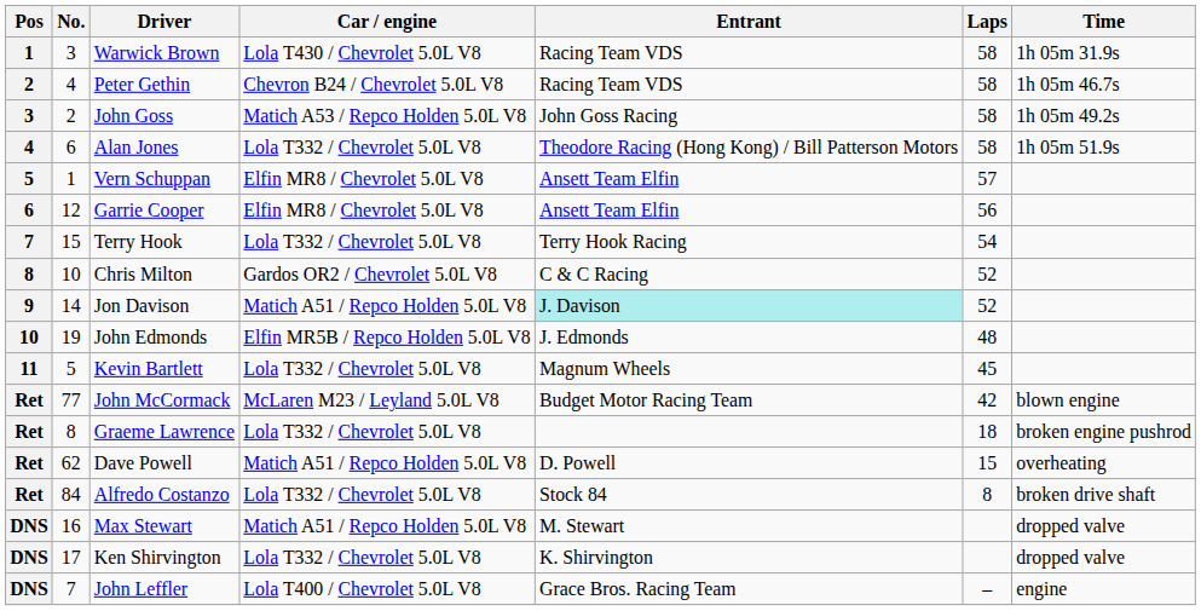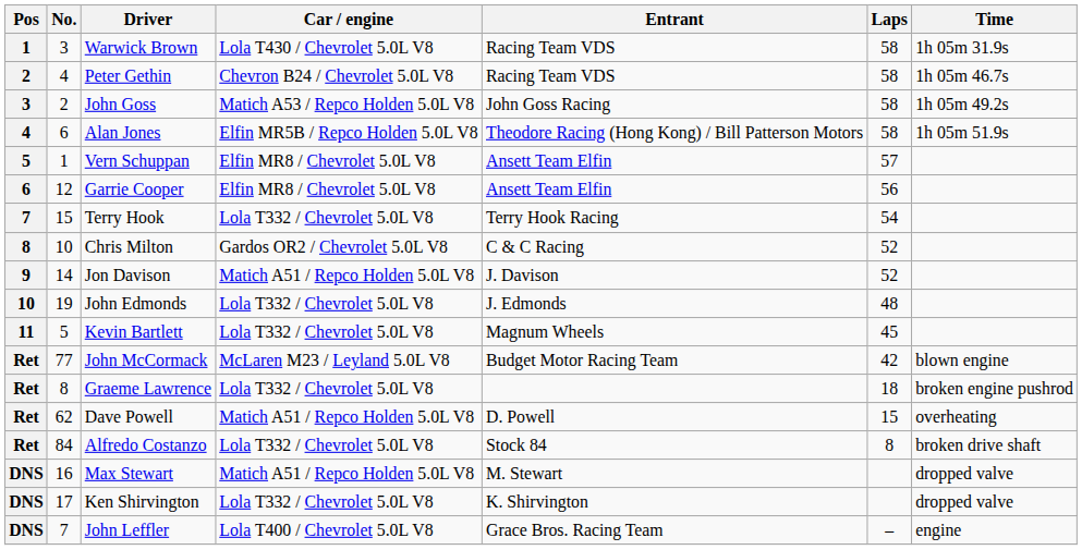Alan Jones | Car / engine: Lola T332 / Chevrolet 5.0L V8 -> Elfin MR5B / Repco Holden 5.0L V8
Jon Davison | Entrant: paleturquoise background -> no background
John Edmonds | Car / engine: Elfin MR5B / Repco Holden 5.0L V8 -> Lola T332 / Chevrolet 5.0L V8
